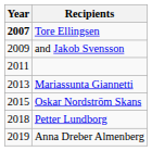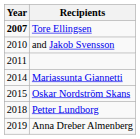and Jakob Svensson | Year: 2009 -> 2010
Mariassunta Giannetti | Year: 2013 -> 2014
